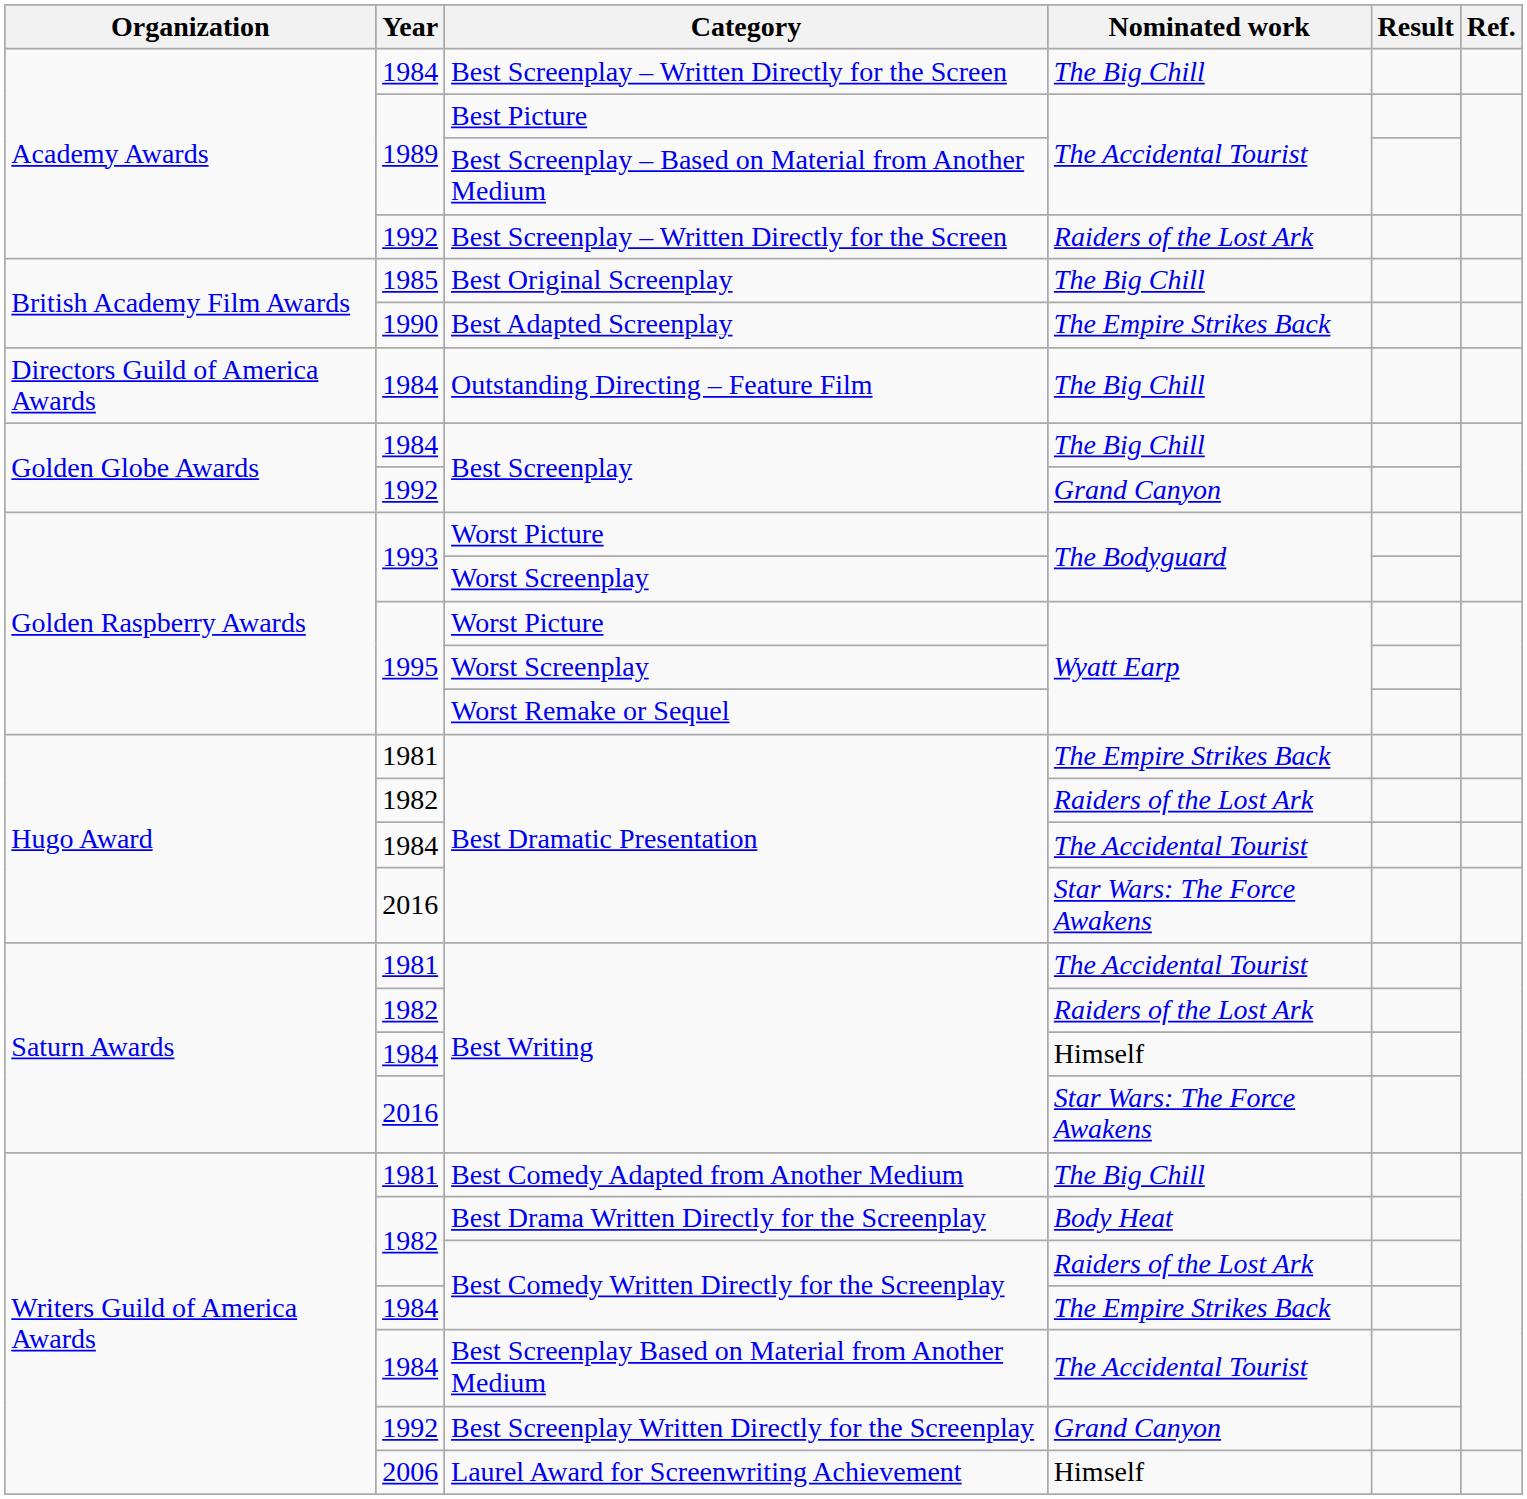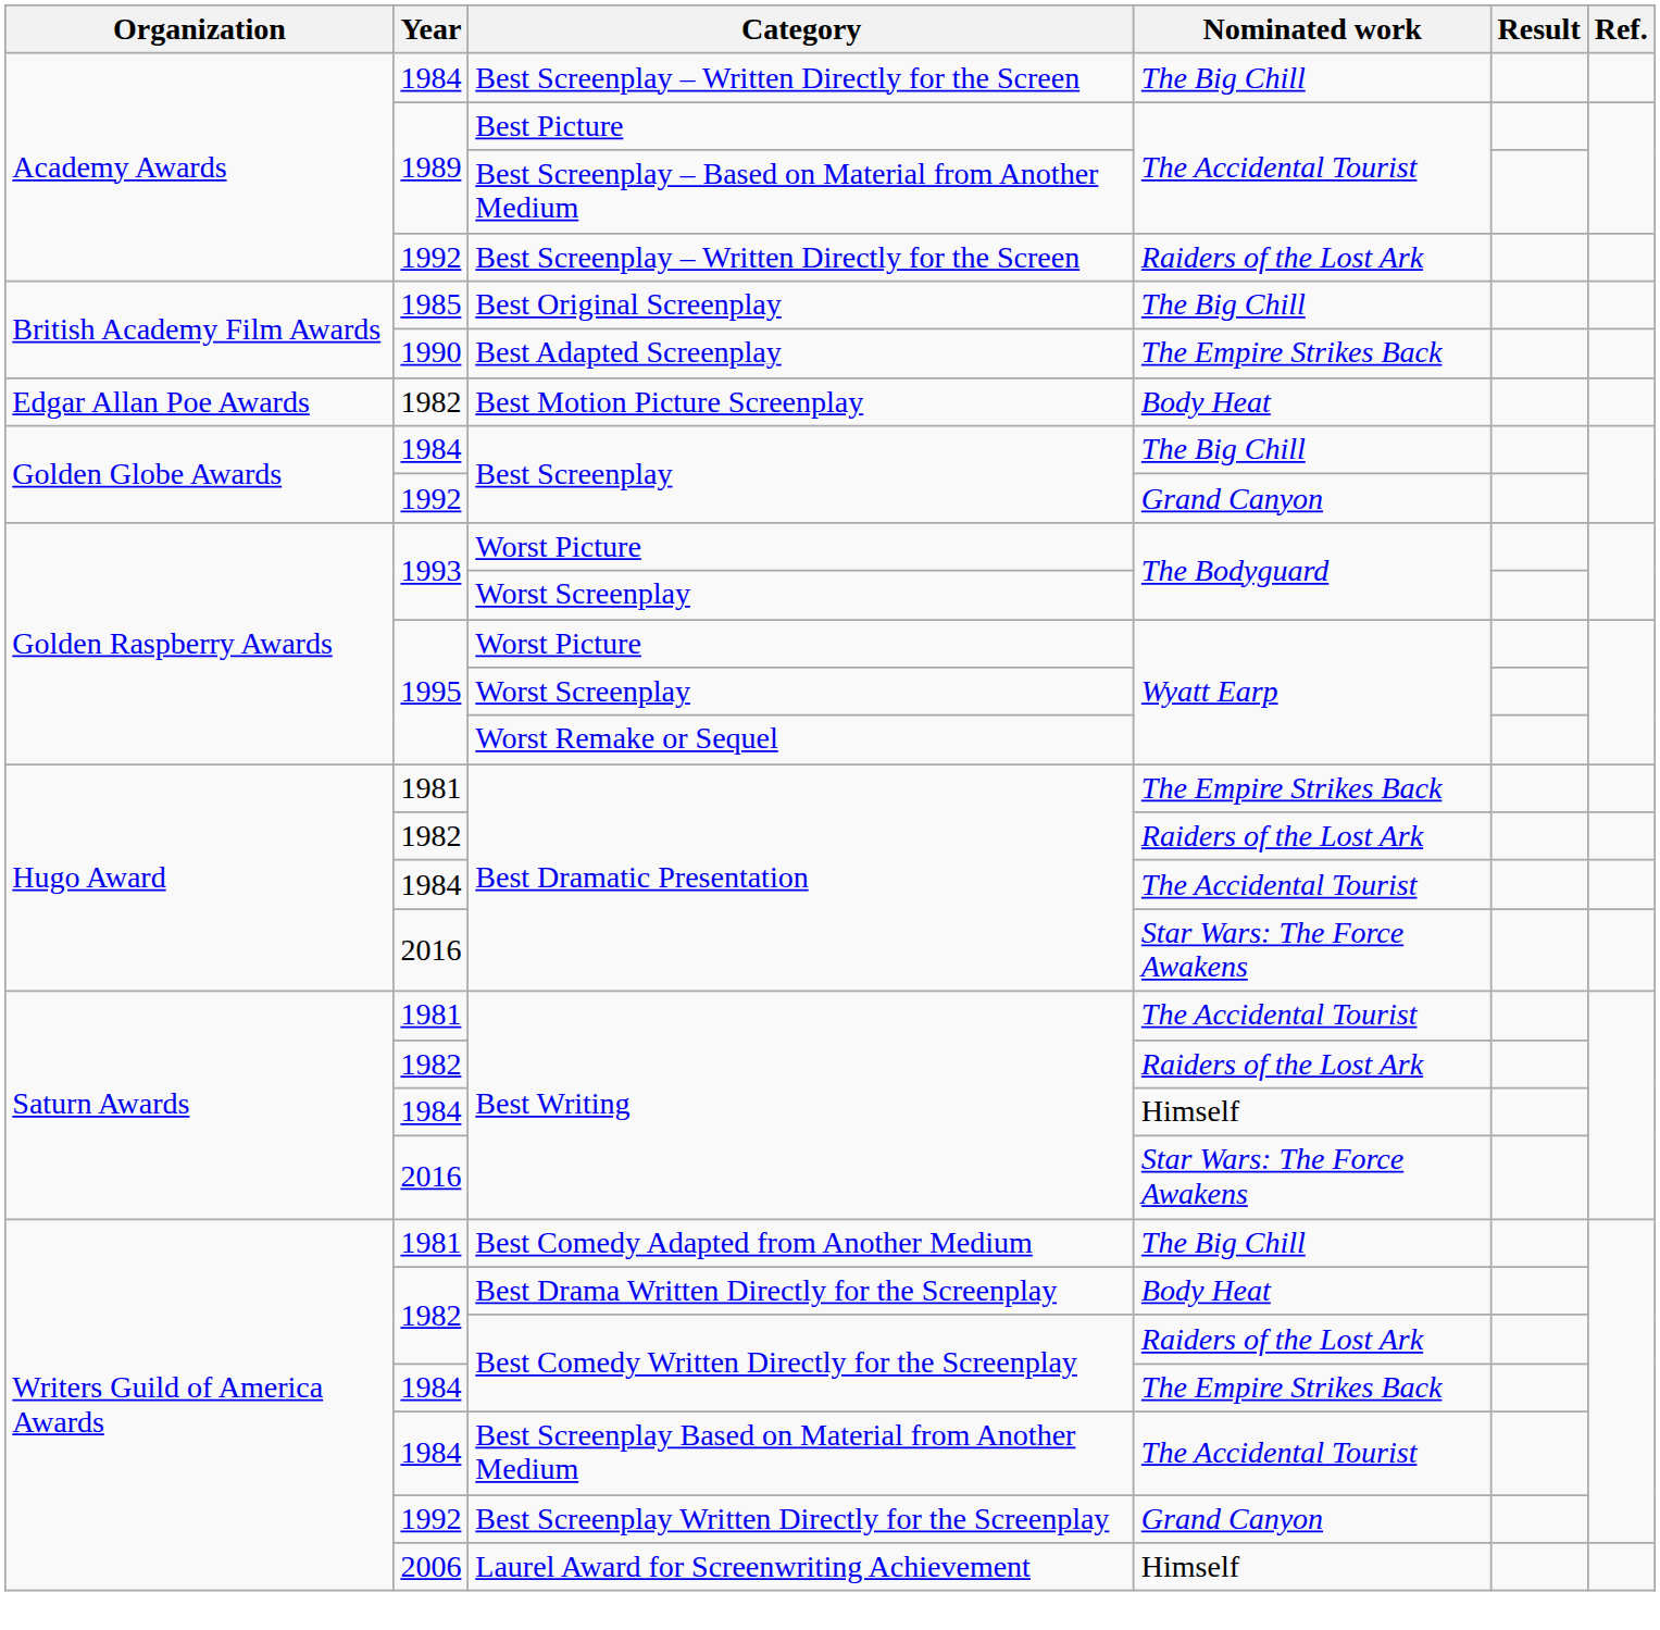- row: Directors Guild of America Awards | 1984 | Outstanding Directing – Feature Film | The Big Chill
+ row: Edgar Allan Poe Awards | 1982 | Best Motion Picture Screenplay | Body Heat
